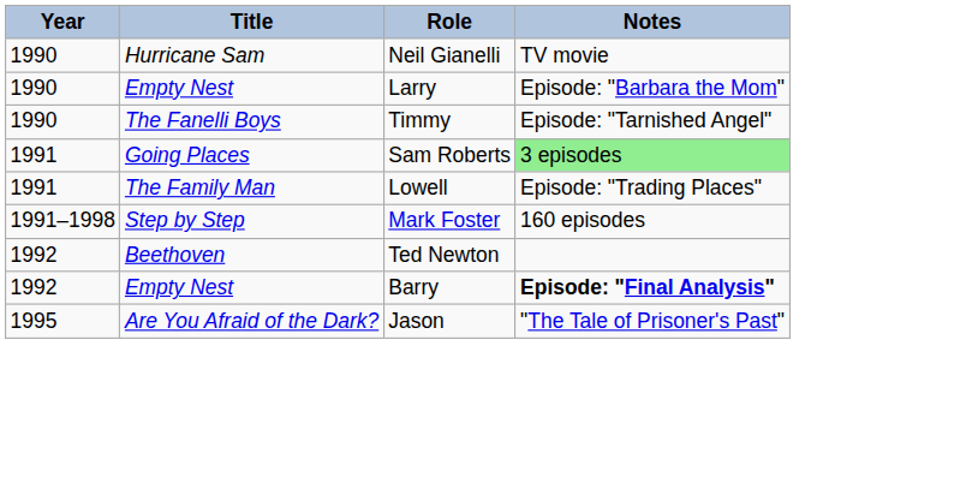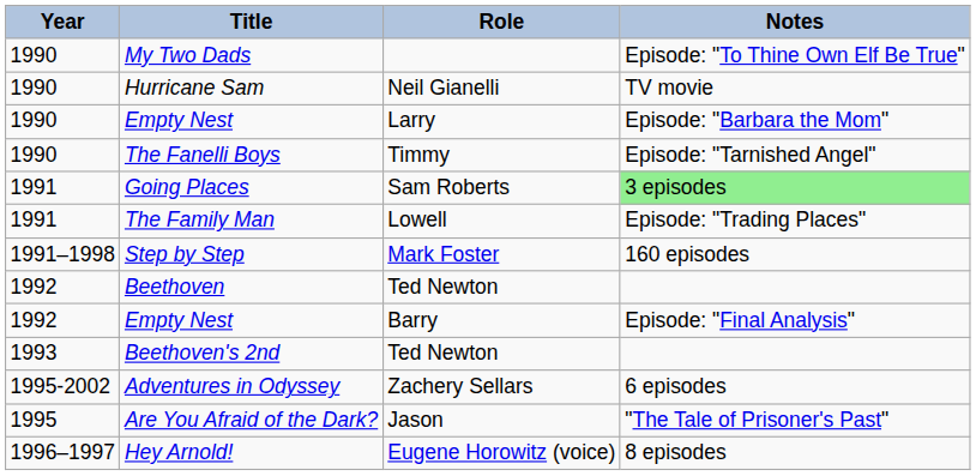+ row: 1990 | My Two Dads | Episode: "To Thine Own Elf Be True"
Empty Nest / Barry | Notes: bold -> normal
+ row: 1993 | Beethoven's 2nd | Ted Newton
+ row: 1995-2002 | Adventures in Odyssey | Zachery Sellars | 6 episodes
+ row: 1996–1997 | Hey Arnold! | Eugene Horowitz (voice) | 8 episodes
